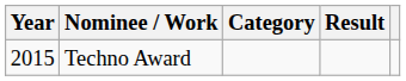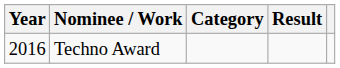Techno Award | Year: 2015 -> 2016
